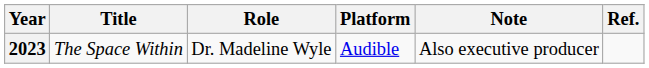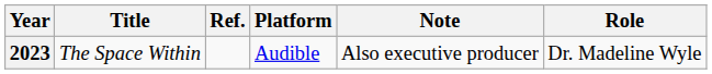columns swapped: Role <-> Ref.
